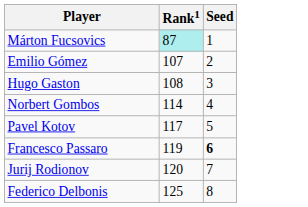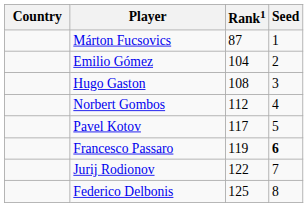+ column: Country
Márton Fucsovics | Rank1: paleturquoise background -> no background
Emilio Gómez | Rank1: 107 -> 104
Norbert Gombos | Rank1: 114 -> 112
Jurij Rodionov | Rank1: 120 -> 122
